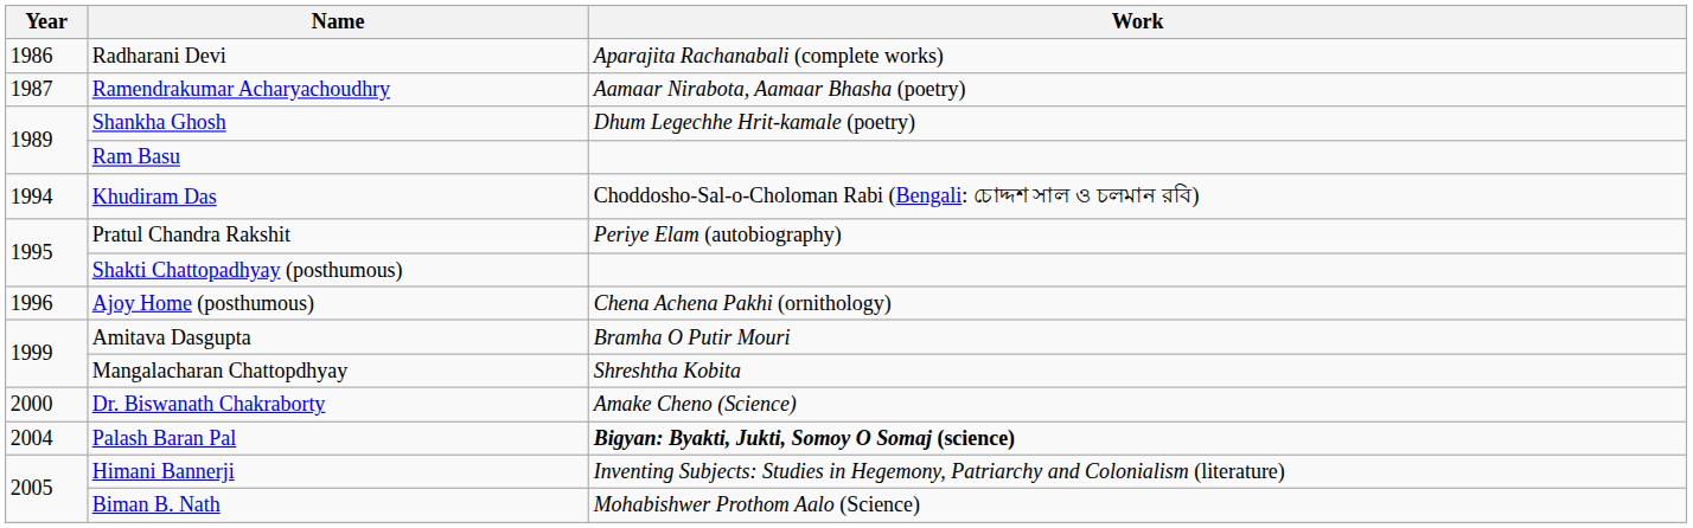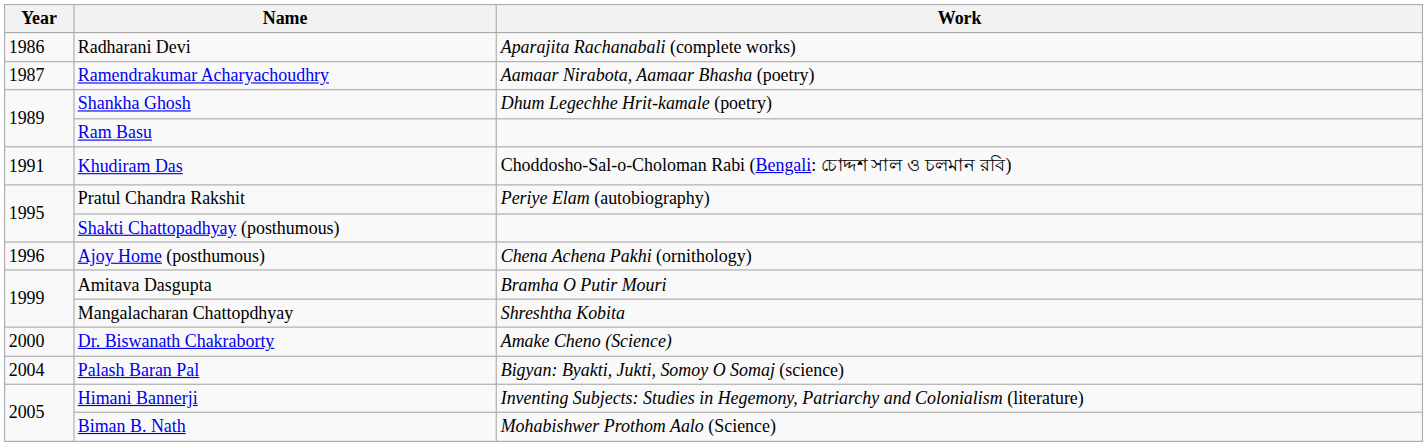Khudiram Das | Year: 1994 -> 1991
Palash Baran Pal | Work: bold -> normal
